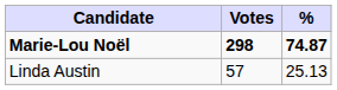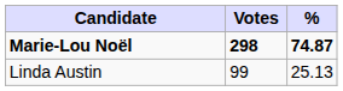Linda Austin | Votes: 57 -> 99
